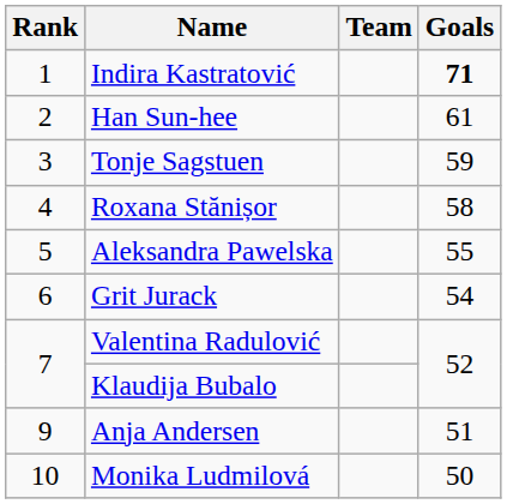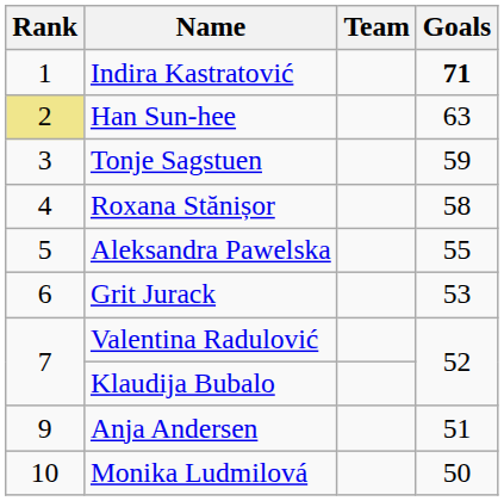Han Sun-hee | Rank: no background -> khaki background
Han Sun-hee | Goals: 61 -> 63
Grit Jurack | Goals: 54 -> 53
